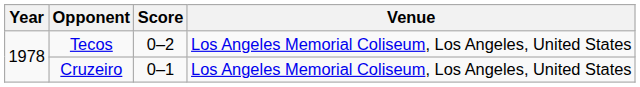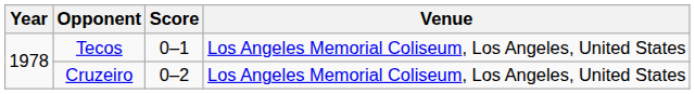Tecos | Score: 0–2 -> 0–1
Cruzeiro | Score: 0–1 -> 0–2
